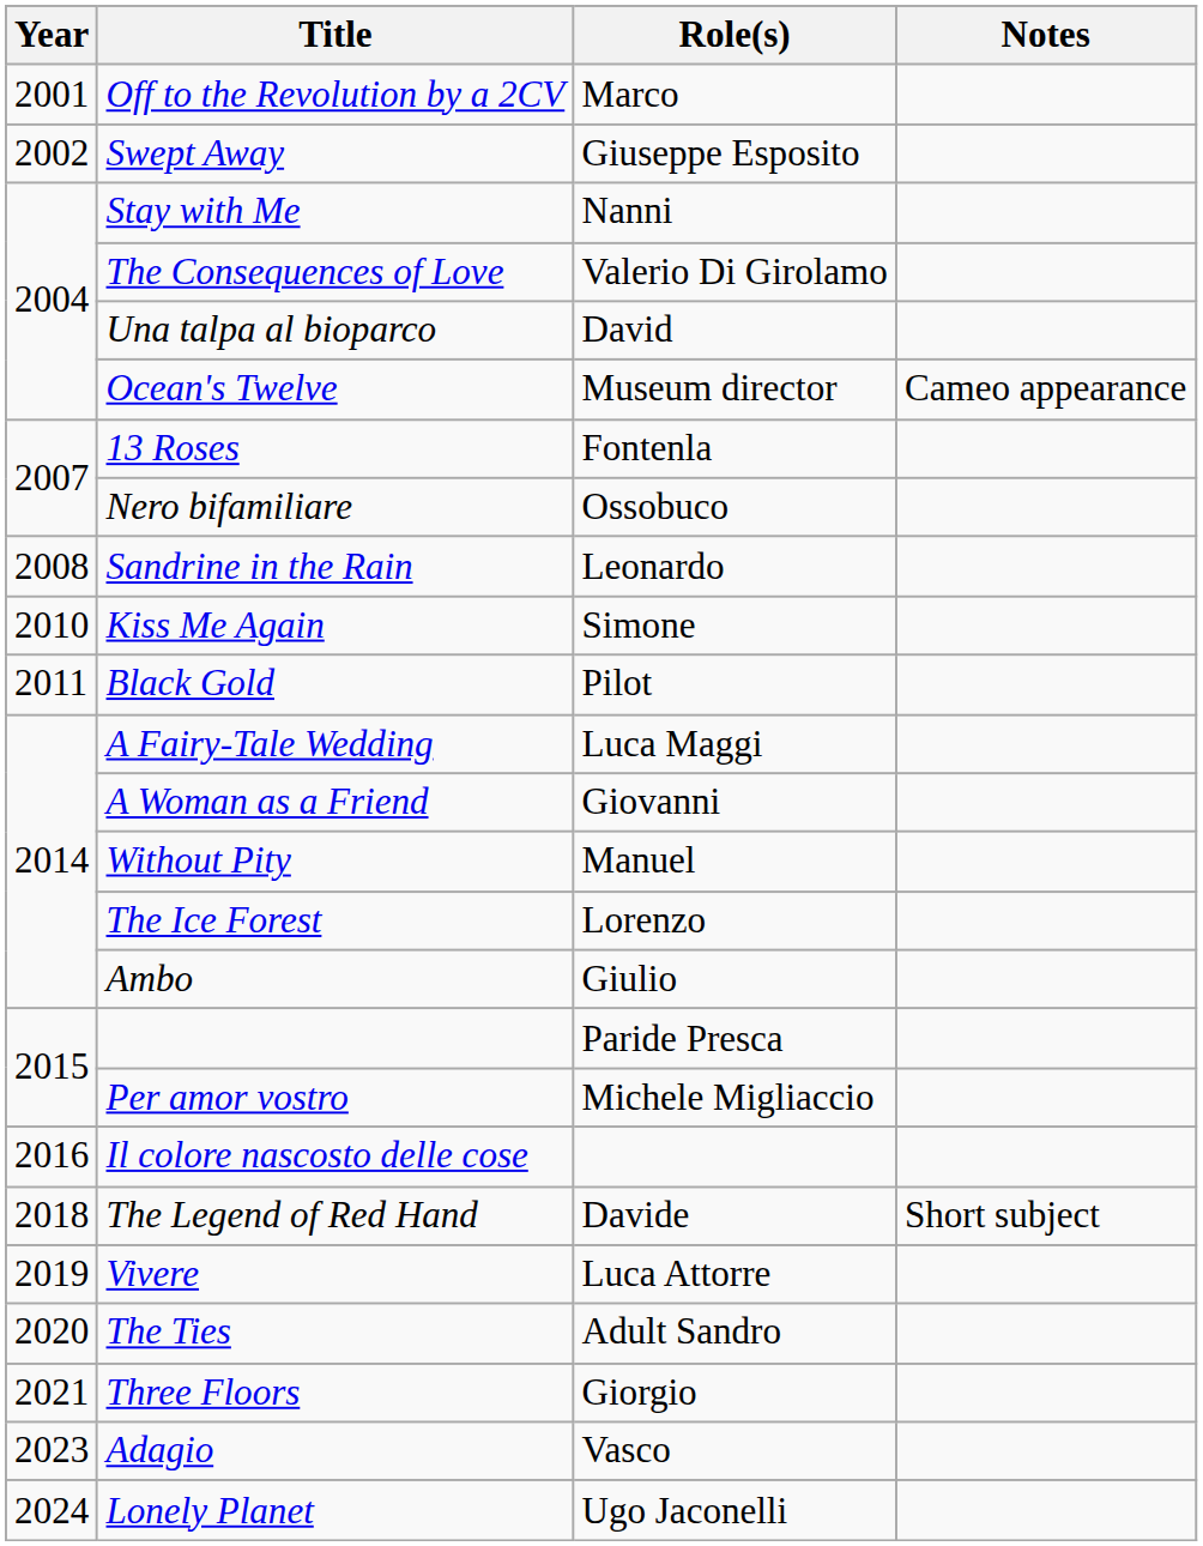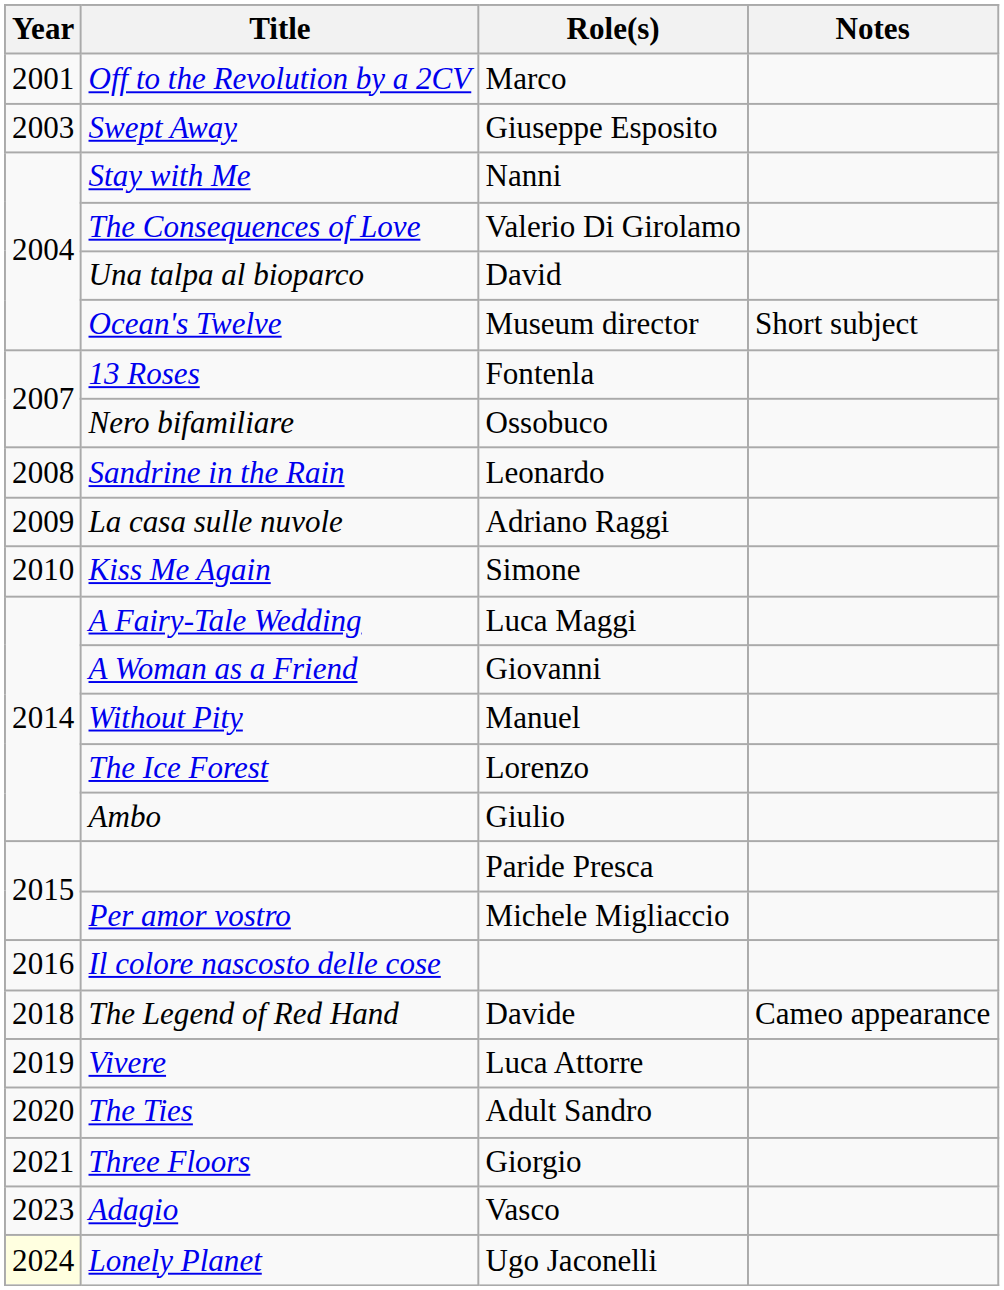Swept Away | Year: 2002 -> 2003
Ocean's Twelve | Notes: Cameo appearance -> Short subject
+ row: 2009 | La casa sulle nuvole | Adriano Raggi
- row: 2011 | Black Gold | Pilot
The Legend of Red Hand | Notes: Short subject -> Cameo appearance
Lonely Planet | Year: no background -> lightyellow background
